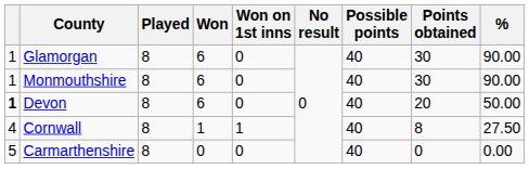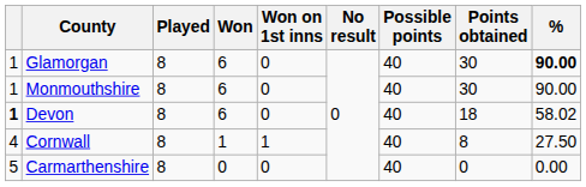Glamorgan | %: normal -> bold
Devon | Points obtained: 20 -> 18
Devon | %: 50.00 -> 58.02
